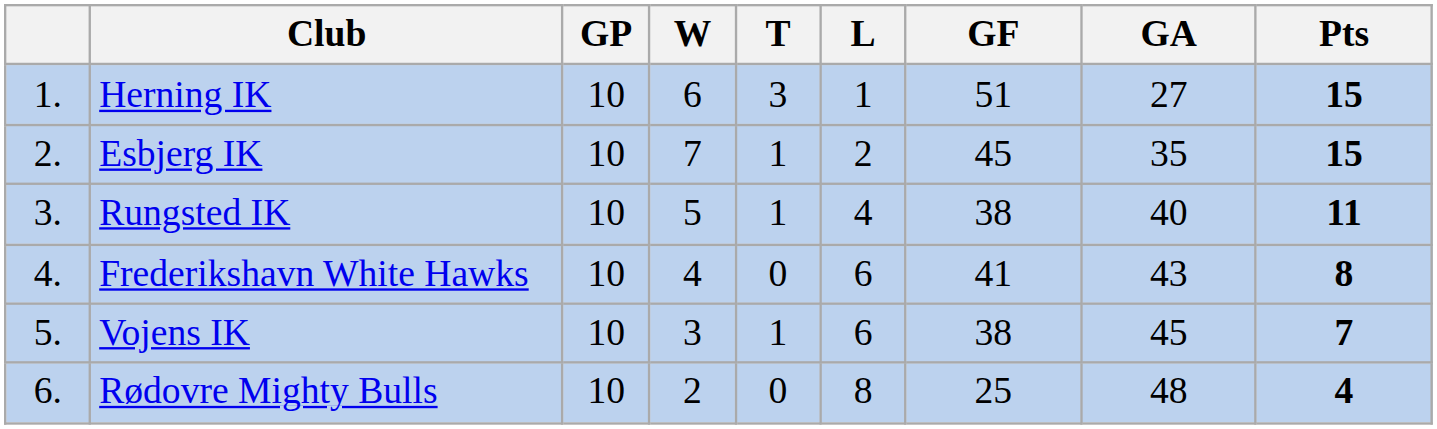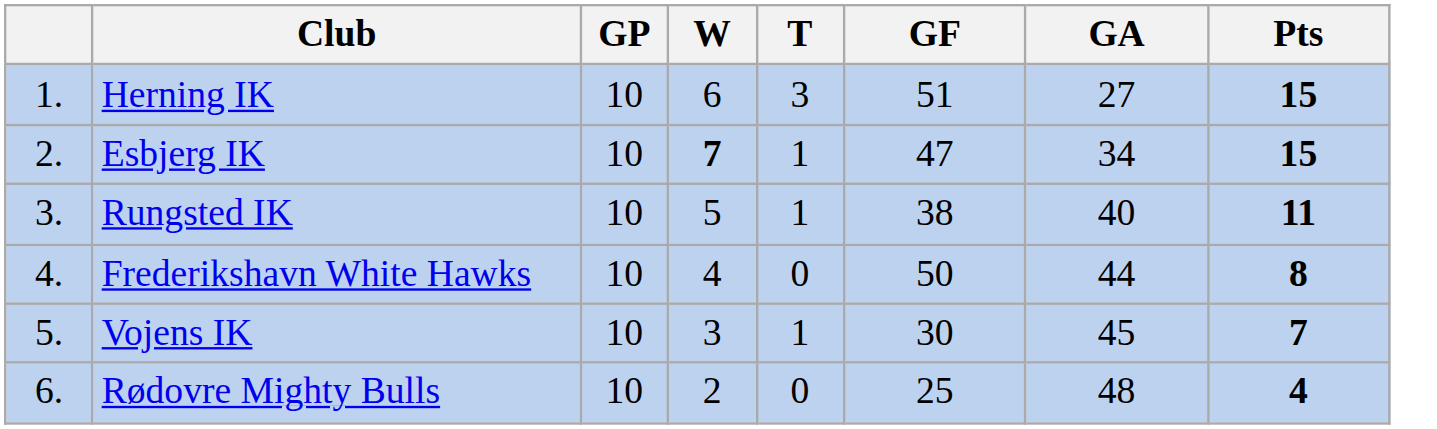- column: L | 1 | 2 | 4 | 6 | 6 | 8
Esbjerg IK | W: normal -> bold
Esbjerg IK | GF: 45 -> 47
Esbjerg IK | GA: 35 -> 34
Frederikshavn White Hawks | GF: 41 -> 50
Frederikshavn White Hawks | GA: 43 -> 44
Vojens IK | GF: 38 -> 30
